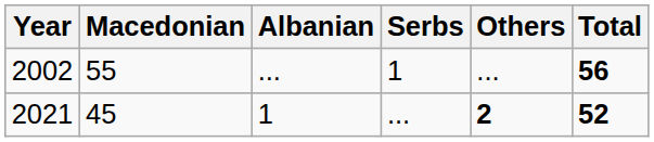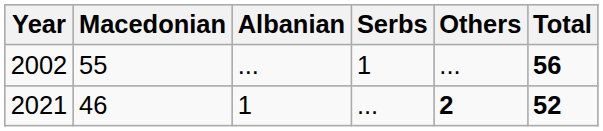2021 | Macedonian: 45 -> 46
